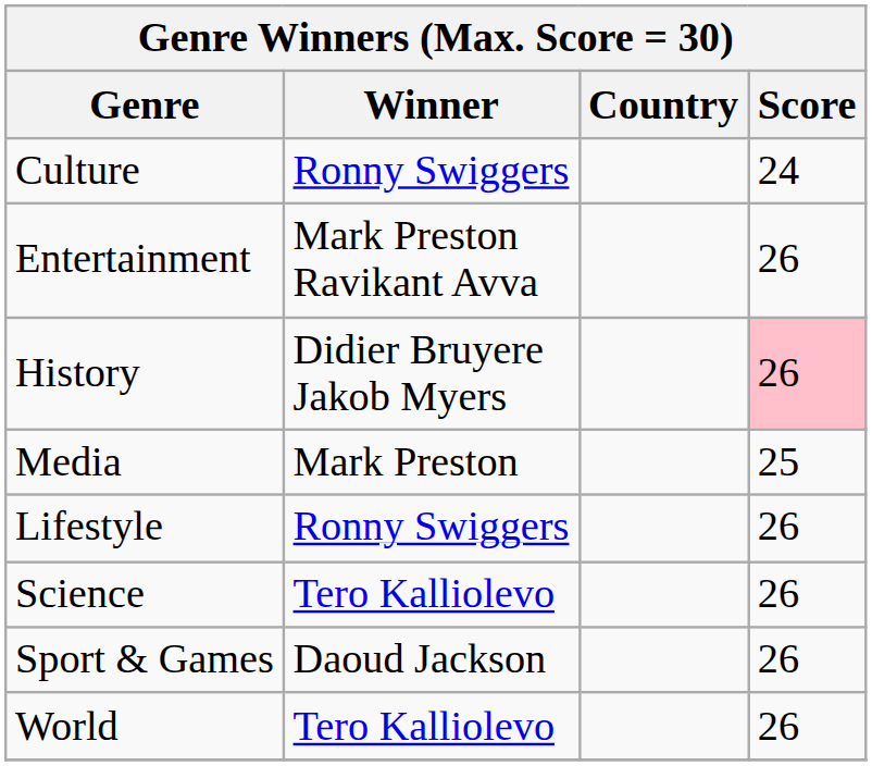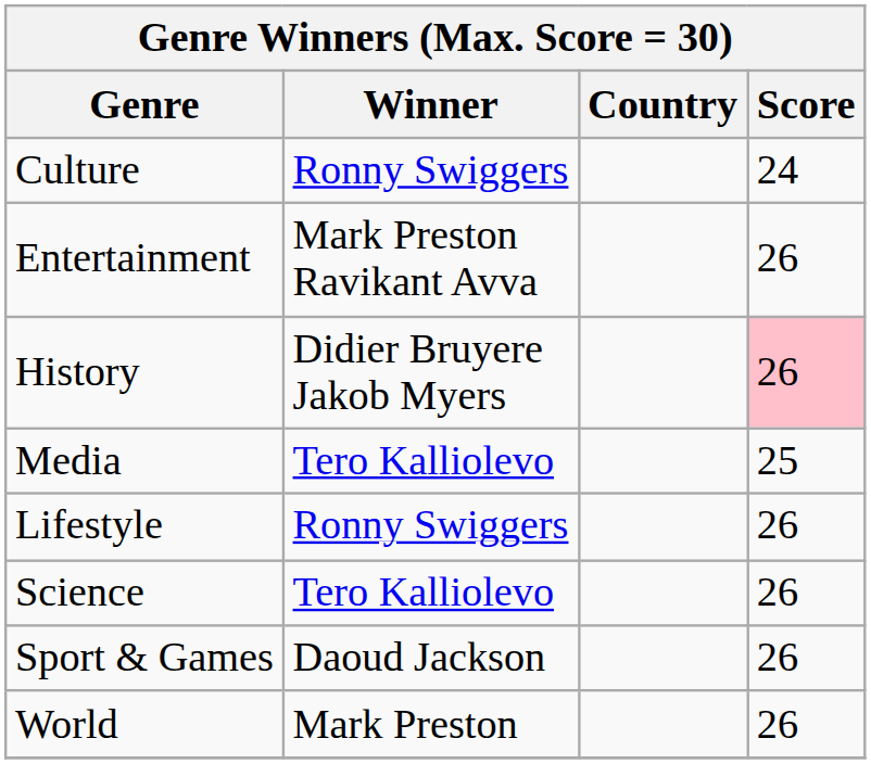Media | Winner: Mark Preston -> Tero Kalliolevo
World | Winner: Tero Kalliolevo -> Mark Preston
